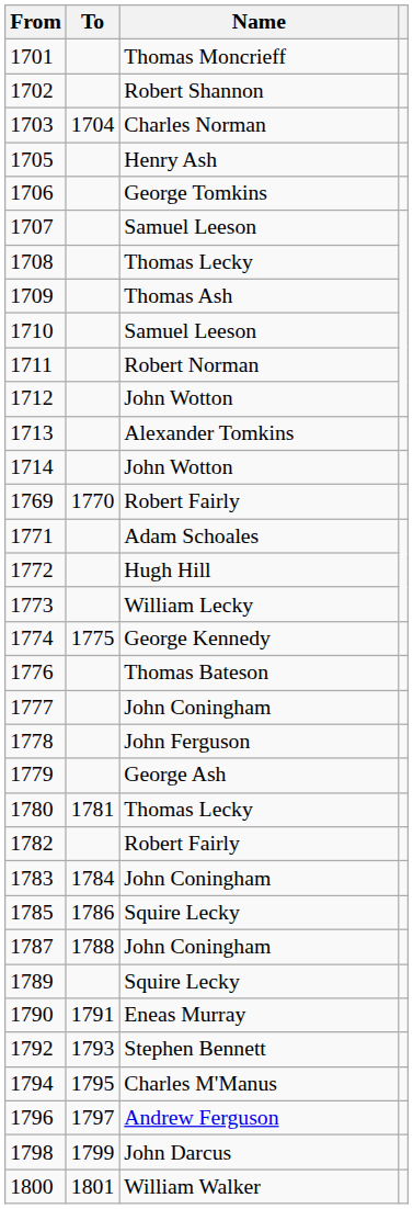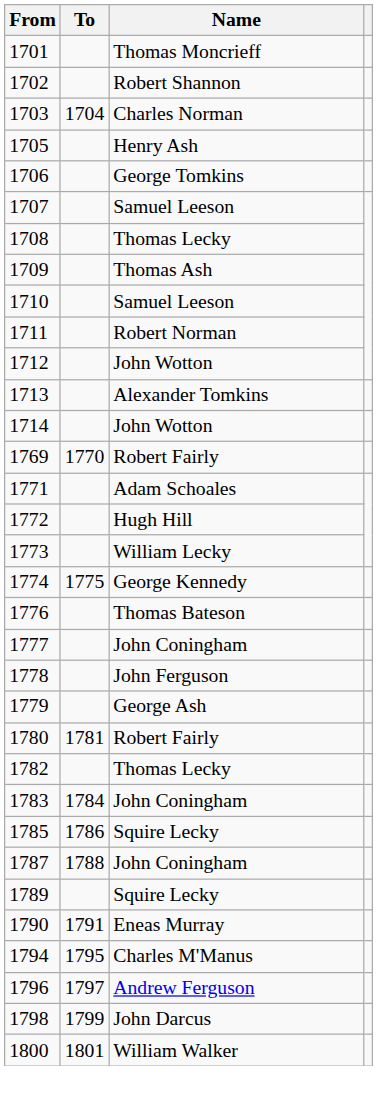1780 | Name: Thomas Lecky -> Robert Fairly
1782 | Name: Robert Fairly -> Thomas Lecky
- row: 1792 | 1793 | Stephen Bennett
